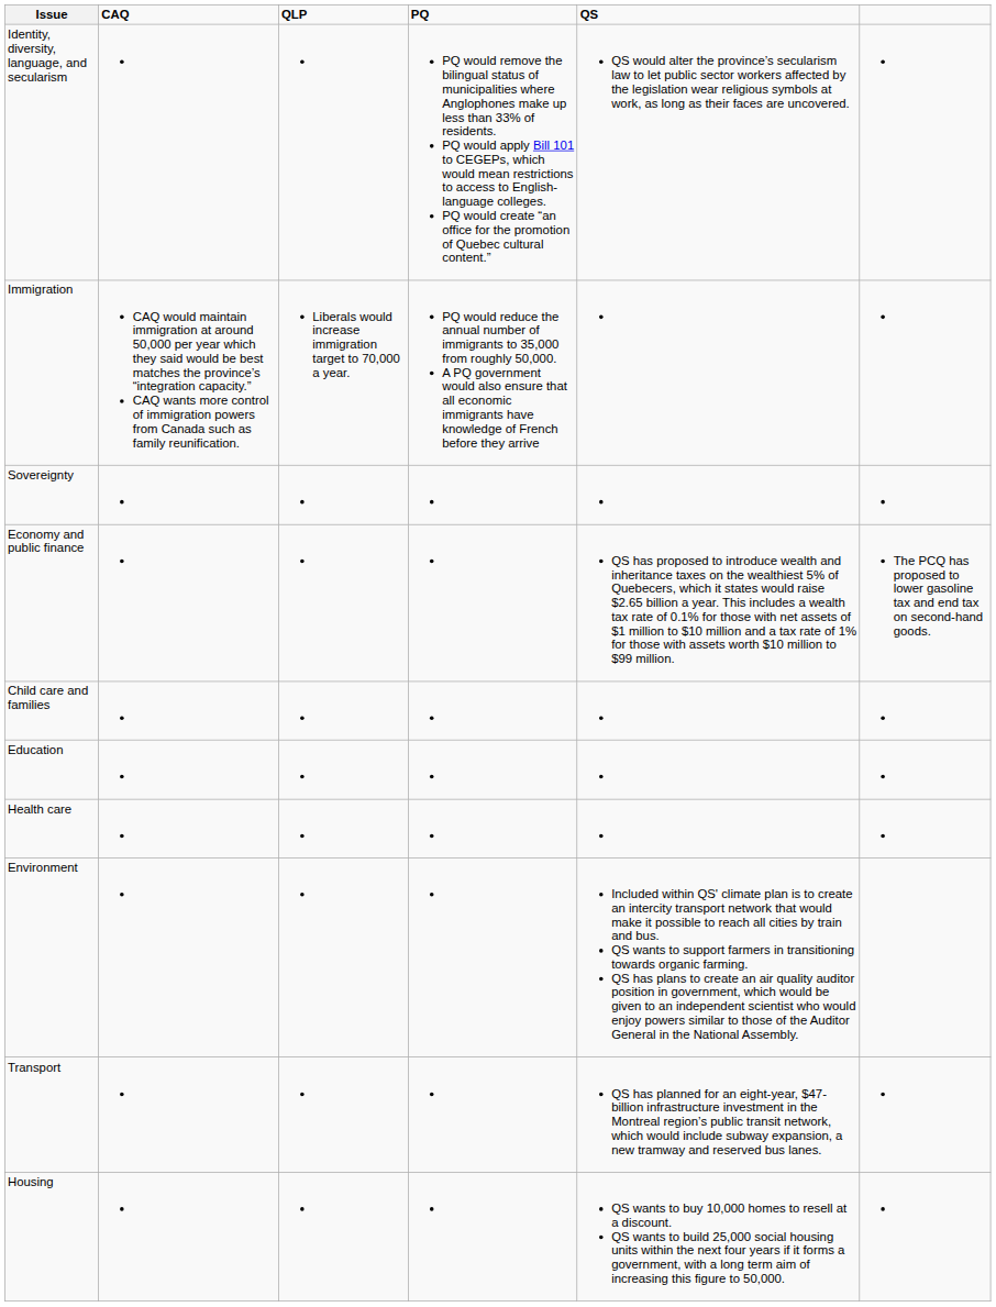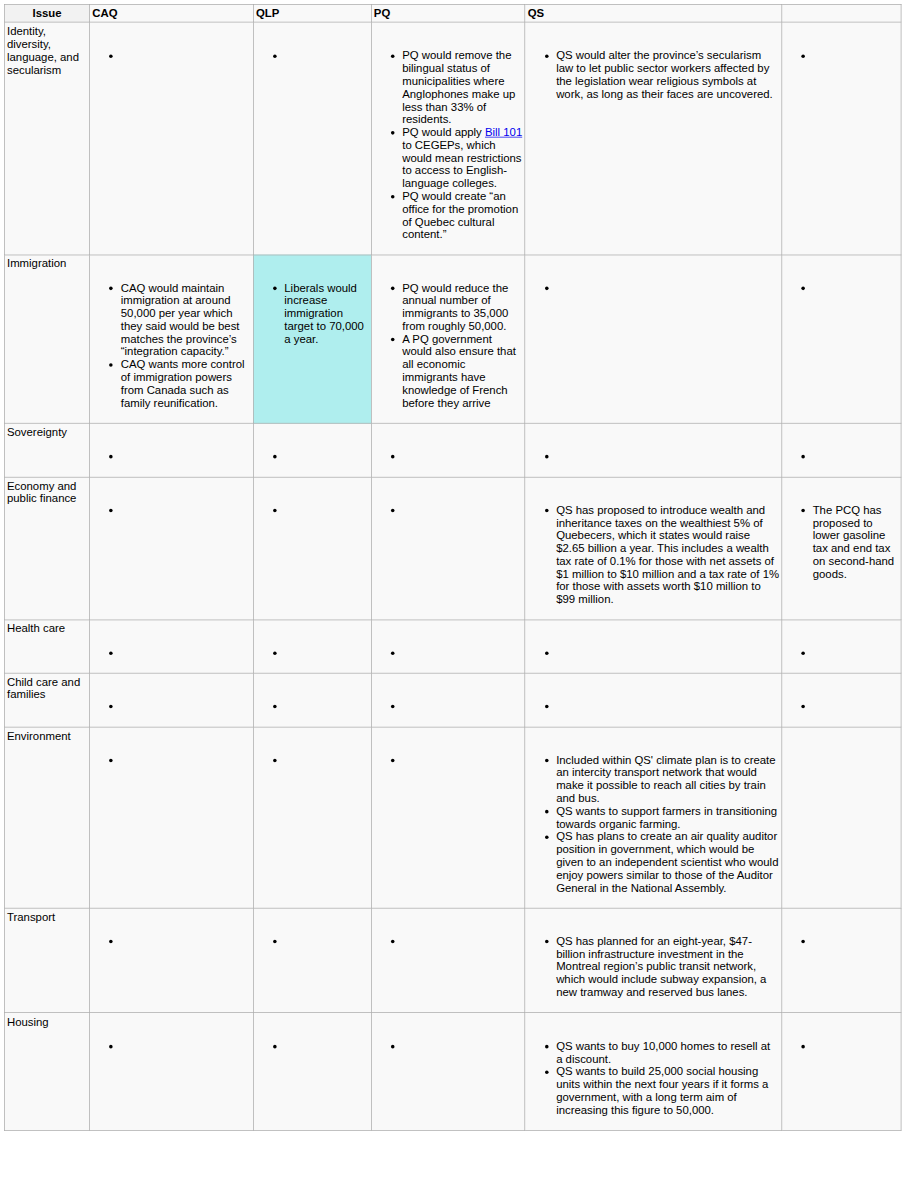Immigration | QLP: no background -> paleturquoise background
rows swapped: Health care <-> Child care and families
- row: Education
